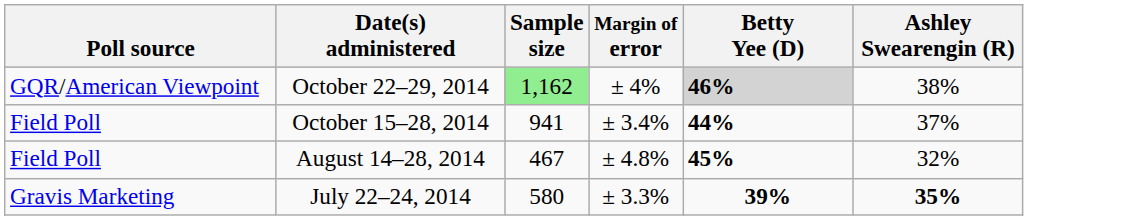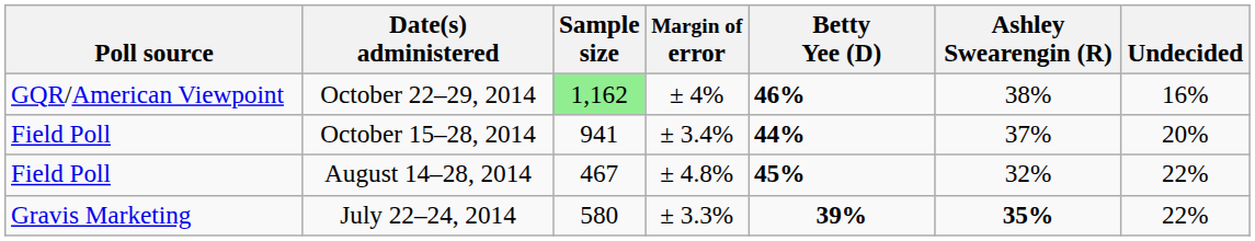+ column: Undecided | 16% | 20% | 22% | 22%
October 22–29, 2014 | Betty Yee (D): lightgrey background -> no background
